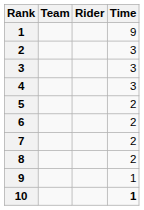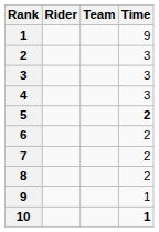columns swapped: Rider <-> Team
5 | Time: normal -> bold
